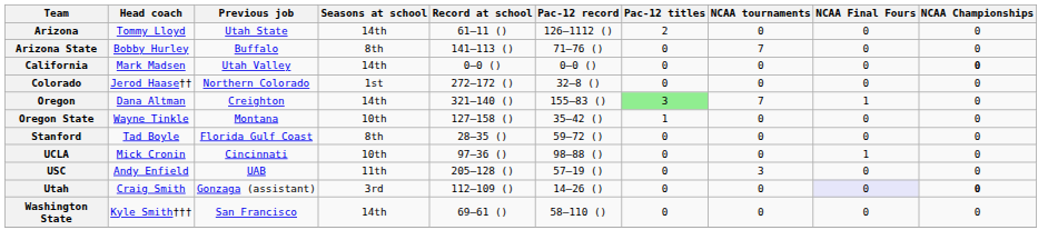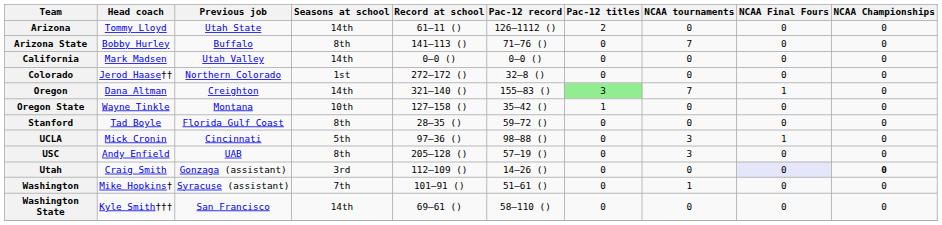California | NCAA Championships: bold -> normal
UCLA | Seasons at school: 10th -> 5th
UCLA | NCAA tournaments: 0 -> 3
USC | Seasons at school: 11th -> 8th
+ row: Washington | Mike Hopkins† | Syracuse (assistant) | 7th | 101–91 () | 51–61 () | 0 | 1 | 0 | 0
